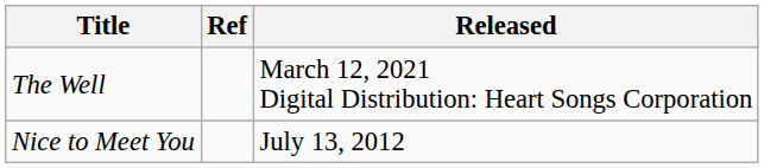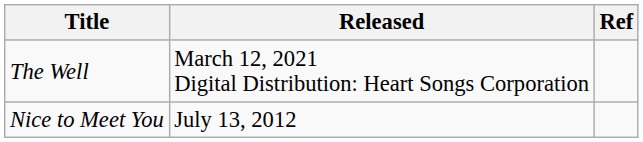columns swapped: Released <-> Ref
